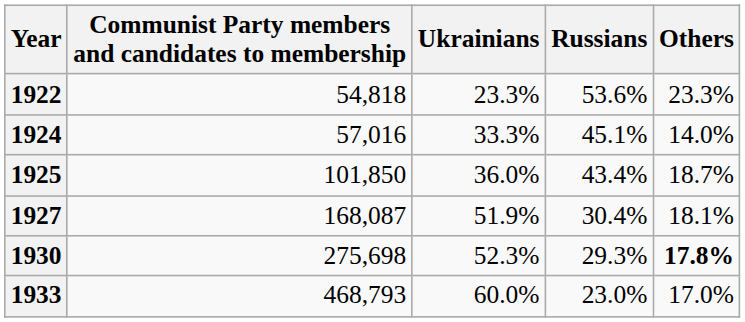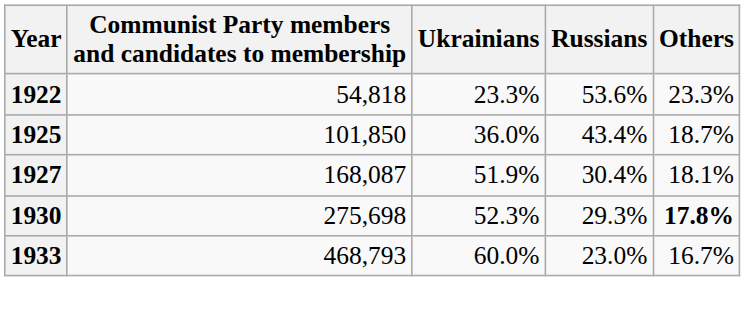- row: 1924 | 57,016 | 33.3% | 45.1% | 14.0%
1933 | Others: 17.0% -> 16.7%
